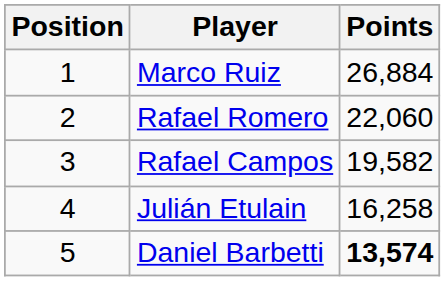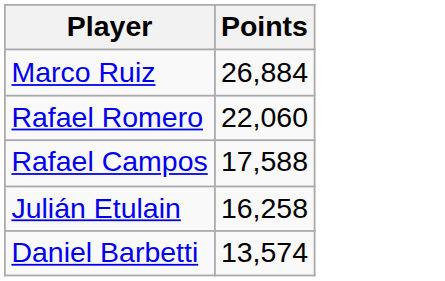- column: Position | 1 | 2 | 3 | 4 | 5
Rafael Campos | Points: 19,582 -> 17,588
Daniel Barbetti | Points: bold -> normal
